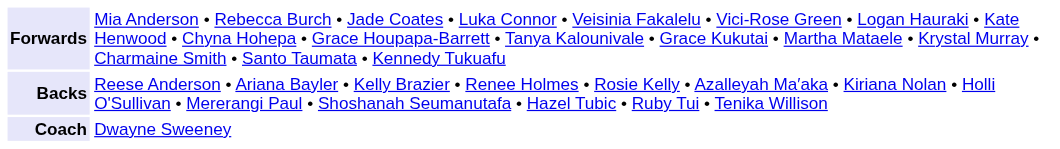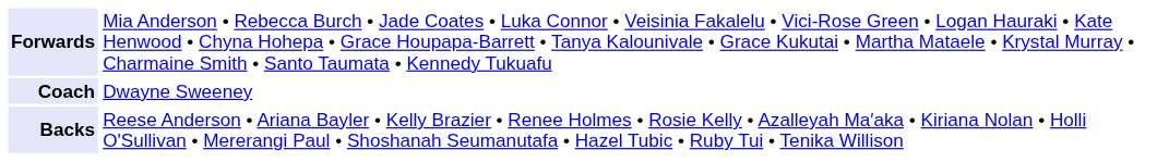rows swapped: Backs <-> Coach
